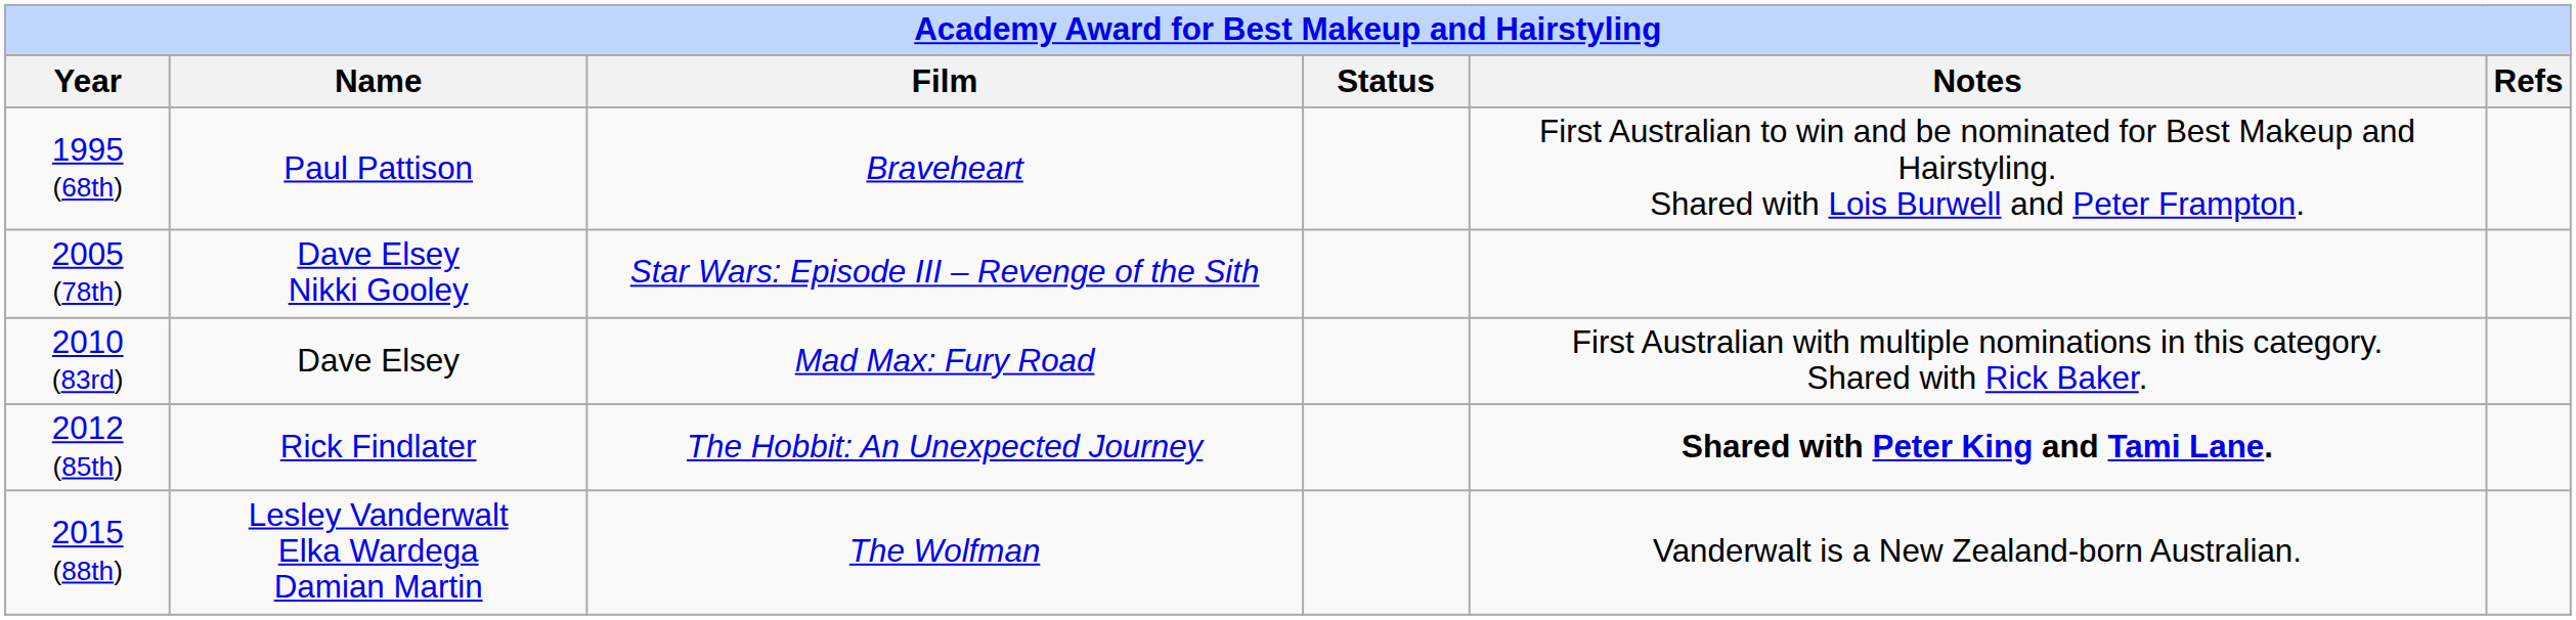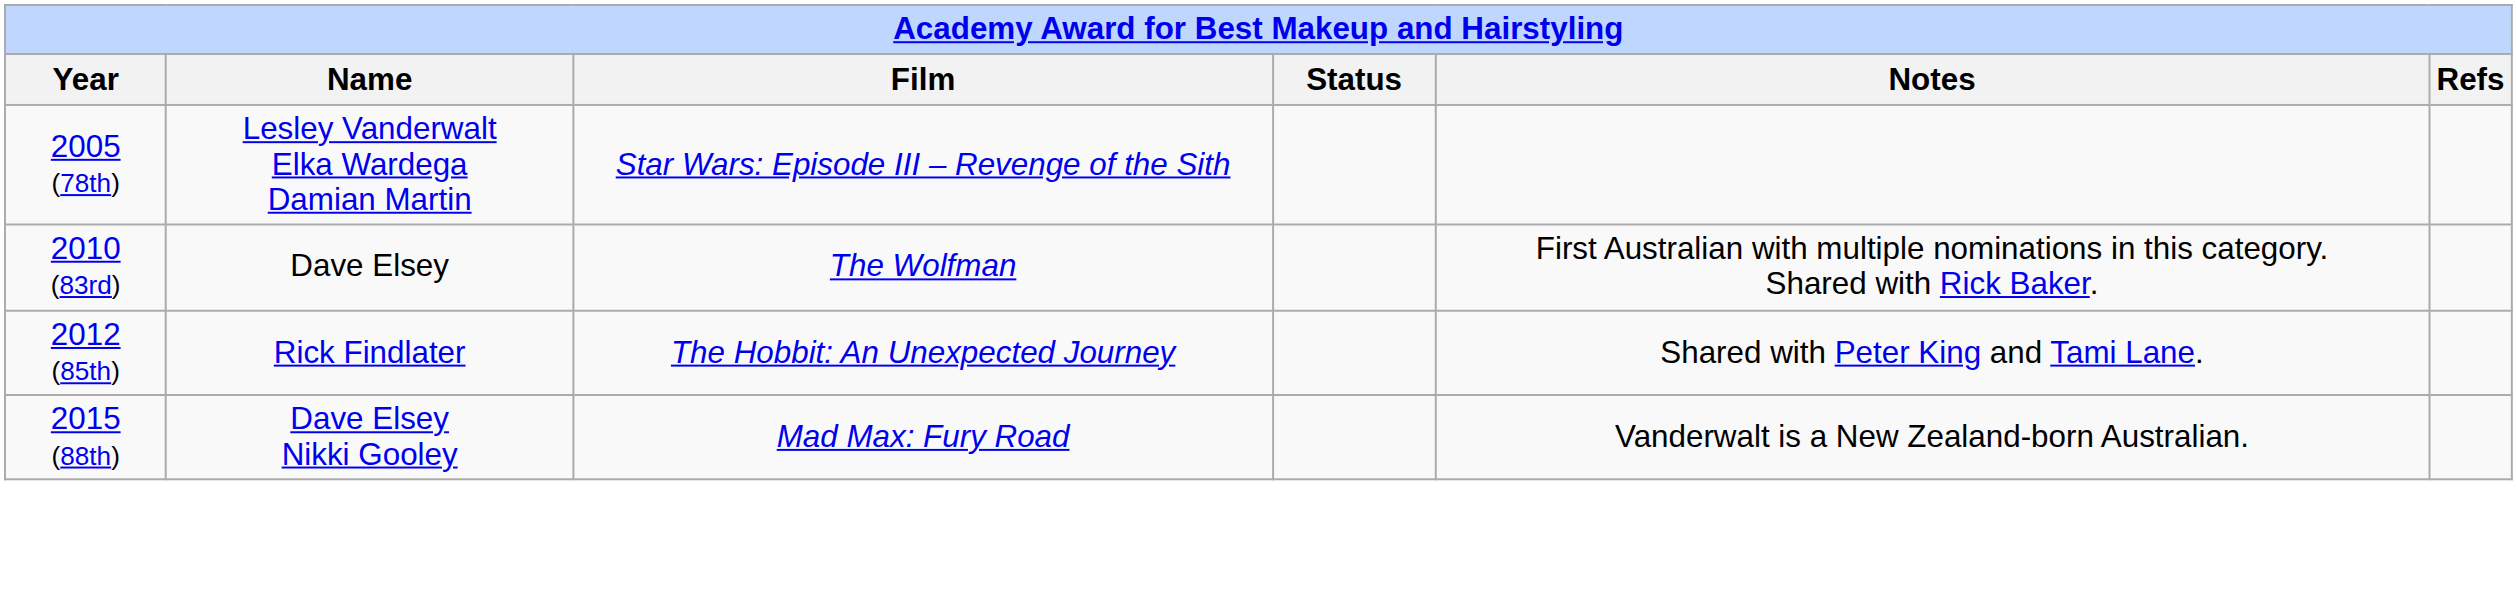- row: 1995 (68th) | Paul Pattison | Braveheart | First Australian to win and be nominated for Best Makeup and Hairstyling. Shared with Lois Burwell and Peter Frampton.
2005 (78th) | Name: Dave Elsey Nikki Gooley -> Lesley Vanderwalt Elka Wardega Damian Martin
2010 (83rd) | Film: Mad Max: Fury Road -> The Wolfman
2012 (85th) | Notes: bold -> normal
2015 (88th) | Name: Lesley Vanderwalt Elka Wardega Damian Martin -> Dave Elsey Nikki Gooley
2015 (88th) | Film: The Wolfman -> Mad Max: Fury Road
